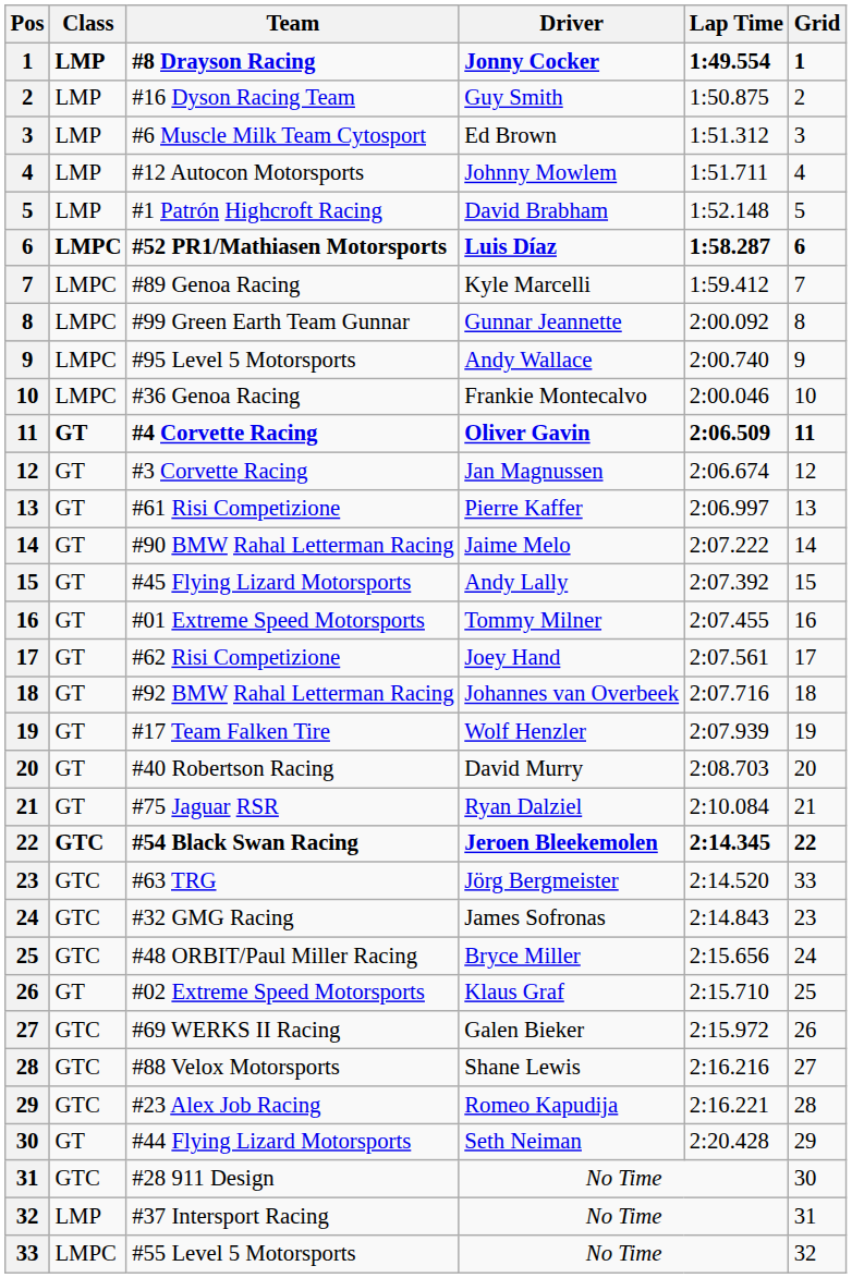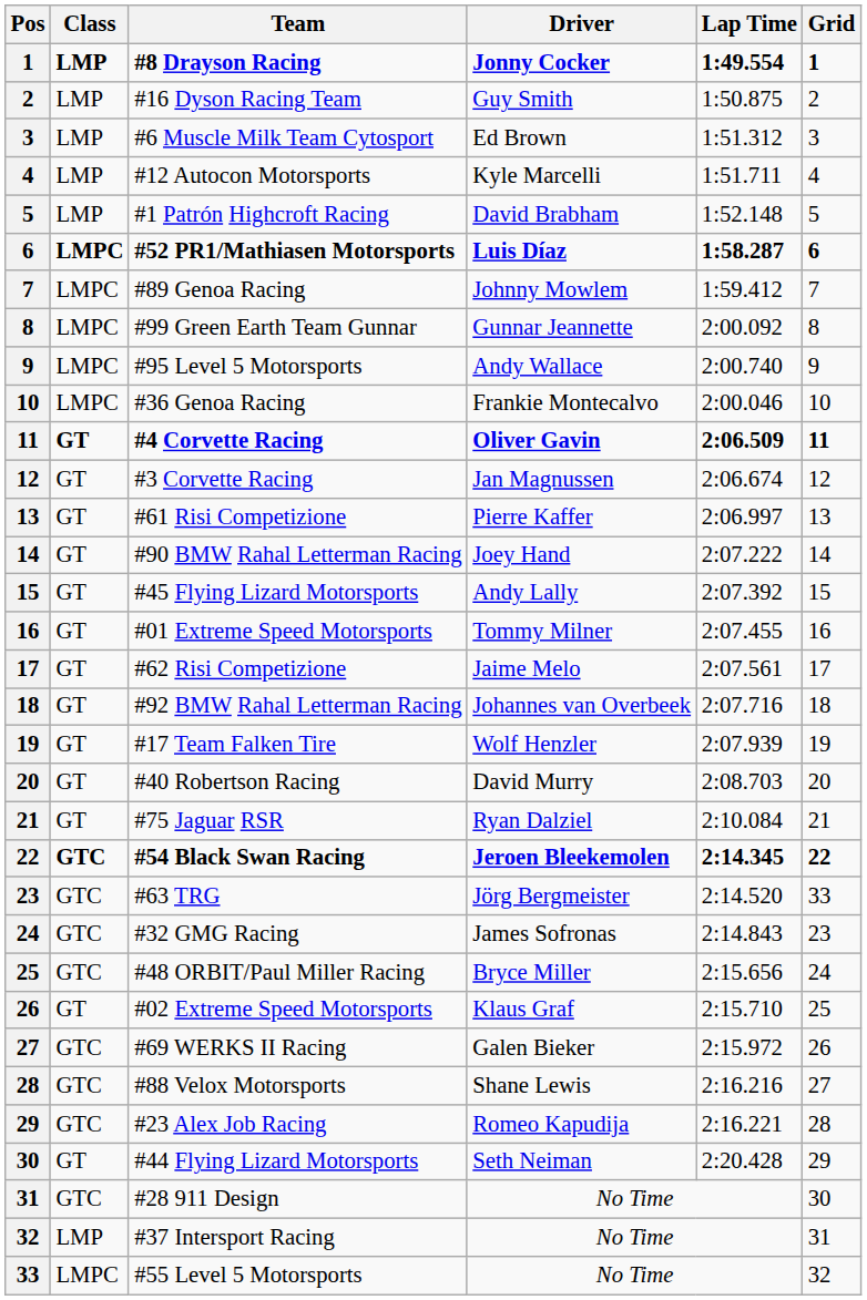#12 Autocon Motorsports | Driver: Johnny Mowlem -> Kyle Marcelli
#89 Genoa Racing | Driver: Kyle Marcelli -> Johnny Mowlem
#90 BMW Rahal Letterman Racing | Driver: Jaime Melo -> Joey Hand
#62 Risi Competizione | Driver: Joey Hand -> Jaime Melo
